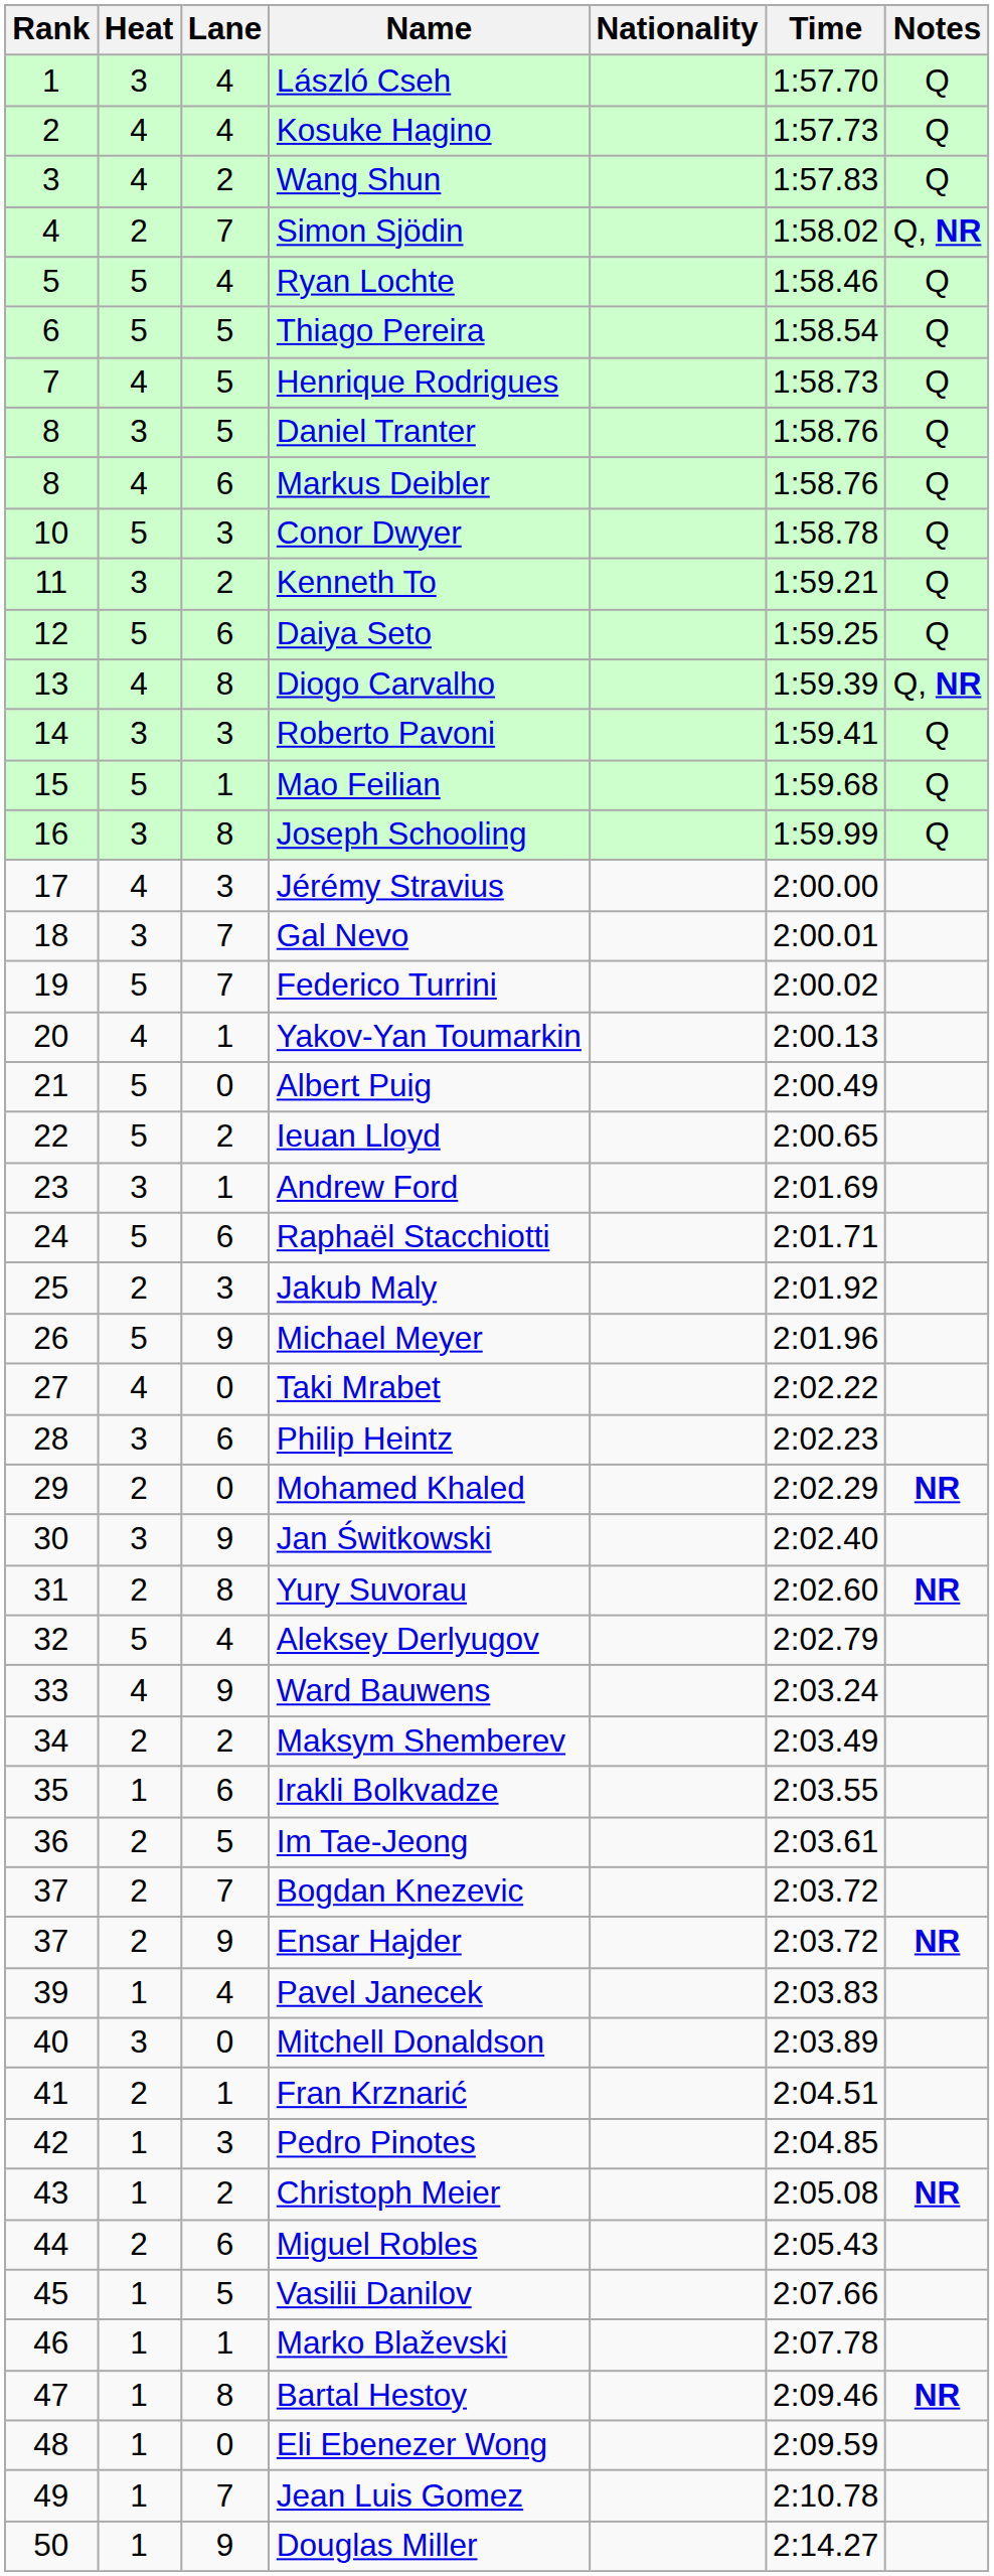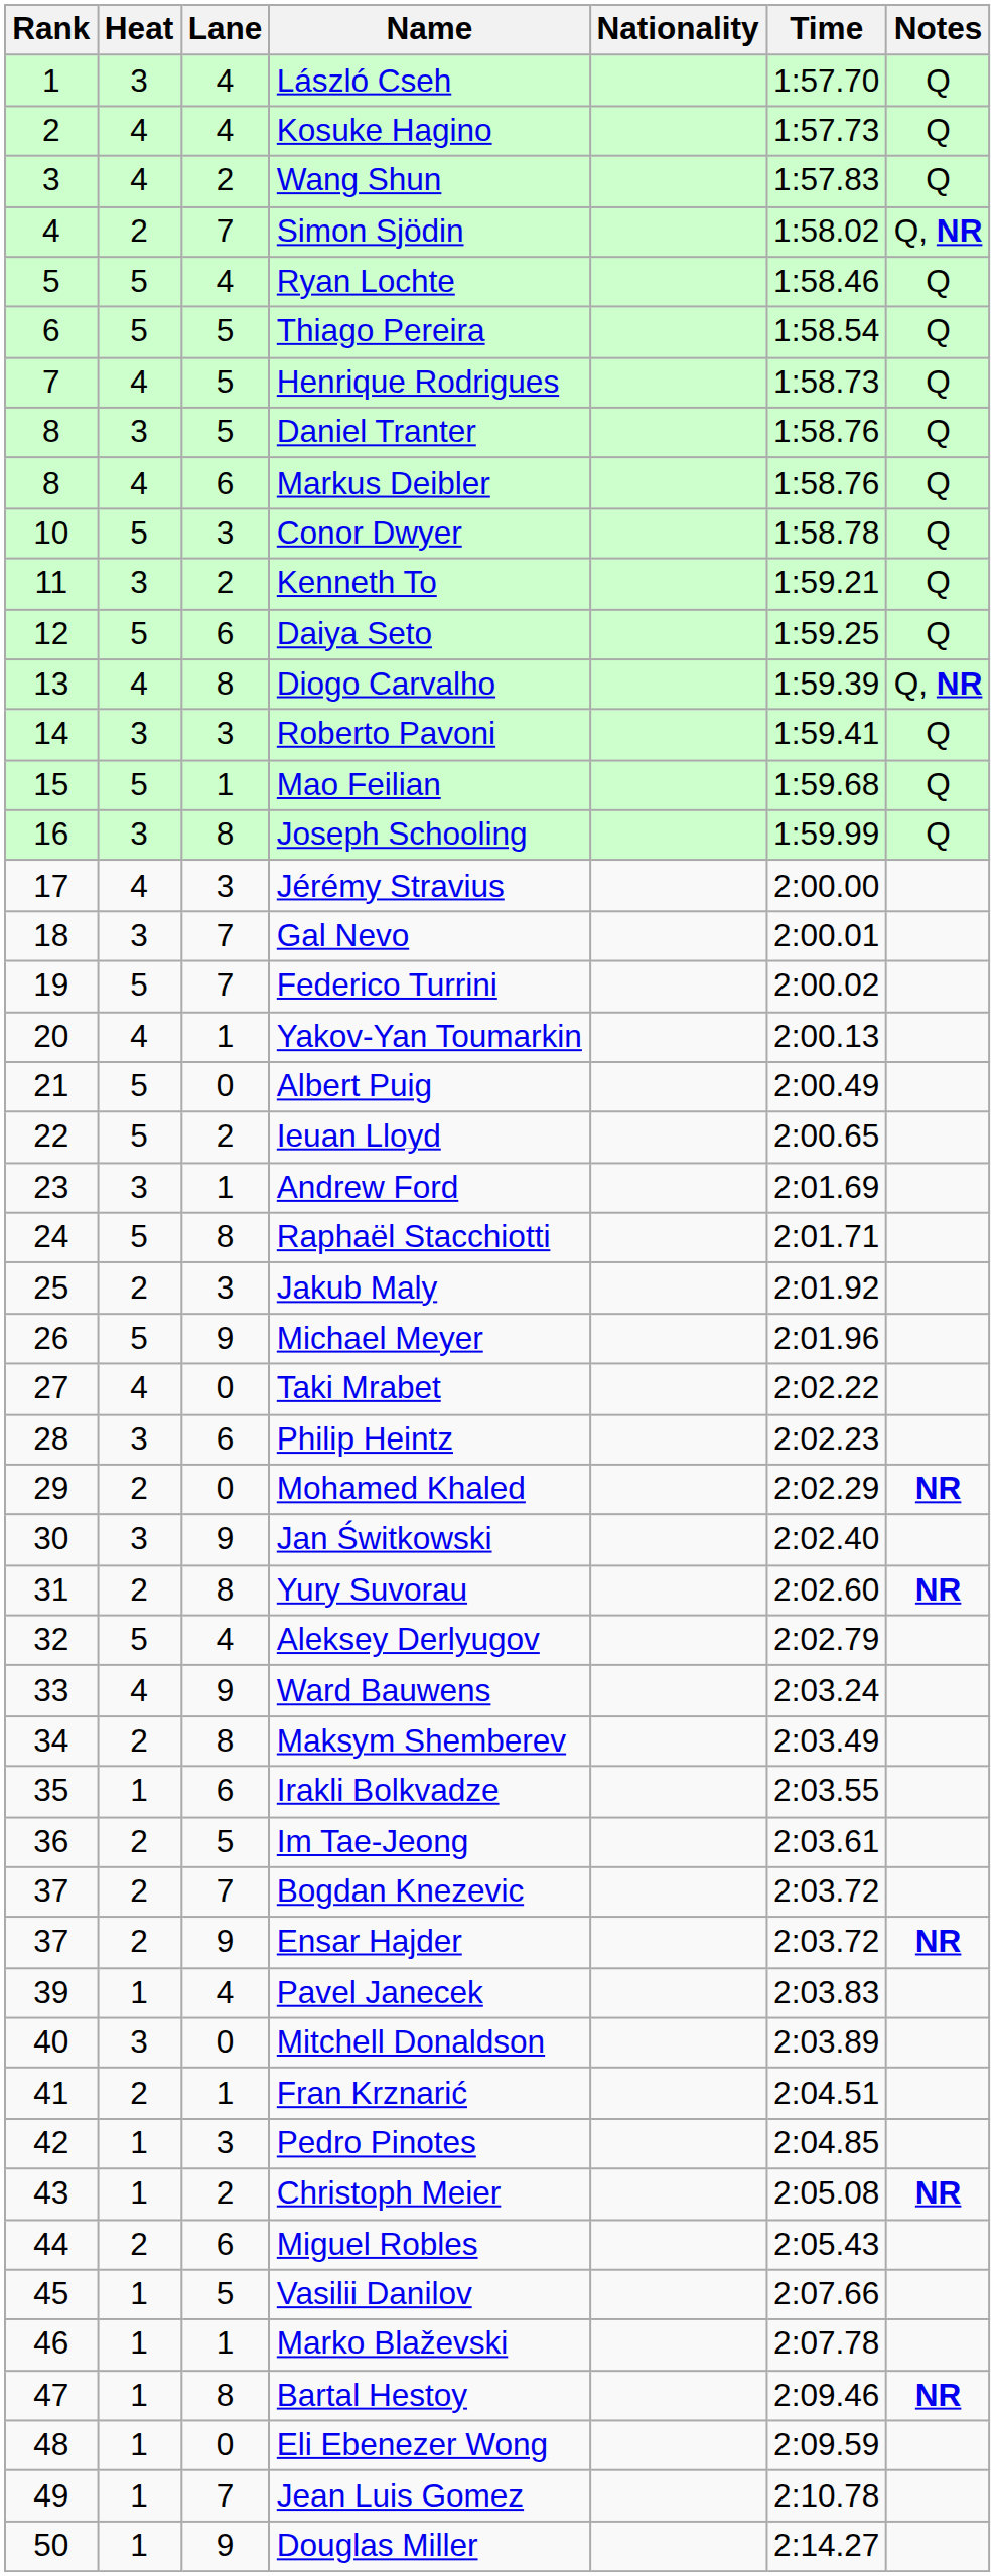Raphaël Stacchiotti | Lane: 6 -> 8
Maksym Shemberev | Lane: 2 -> 8
